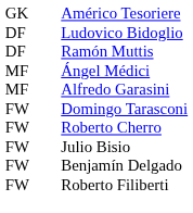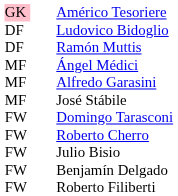Américo Tesoriere | column 1: no background -> pink background
+ row: MF | José Stábile
